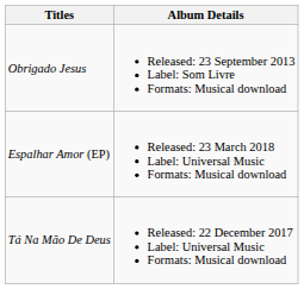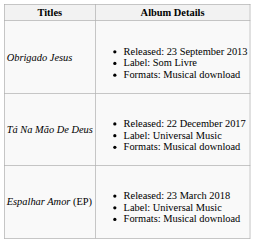rows swapped: Tá Na Mão De Deus <-> Espalhar Amor (EP)
